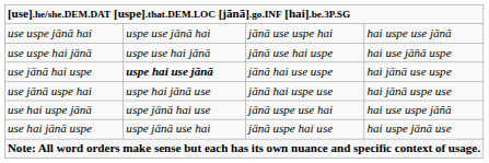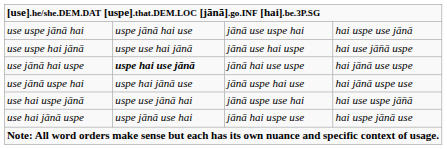use uspe jānā hai | column 2: uspe use jānā hai -> uspe jānā hai use
use jānā uspe hai | column 3: jānā hai uspe use -> jānā uspe hai use
use hai uspe jānā | column 2: uspe jānā hai use -> uspe use jānā hai
use hai jānā uspe | column 3: jānā uspe hai use -> jānā hai uspe use
